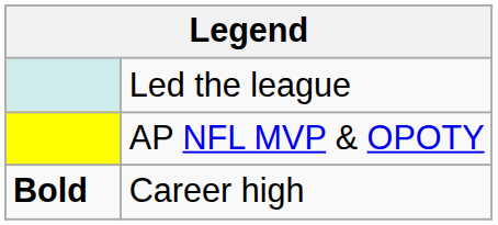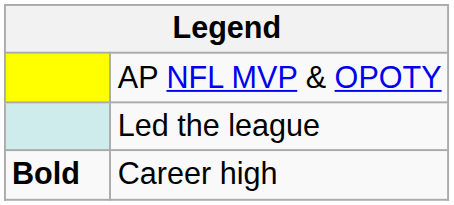rows swapped: Led the league <-> AP NFL MVP & OPOTY
